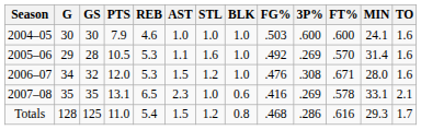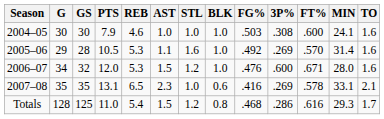2004–05 | 3P%: .600 -> .308
2006–07 | 3P%: .308 -> .600
